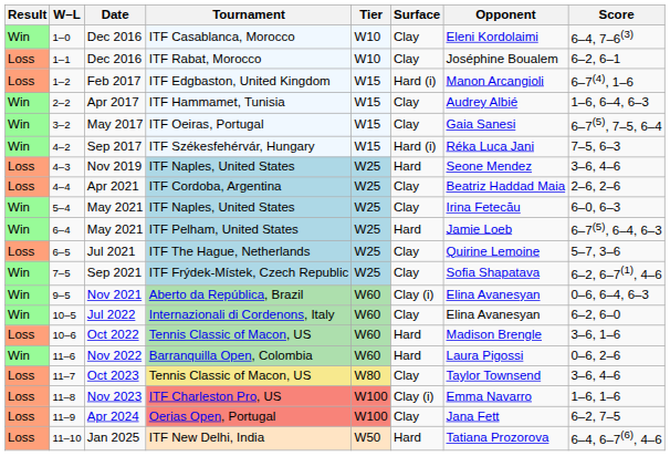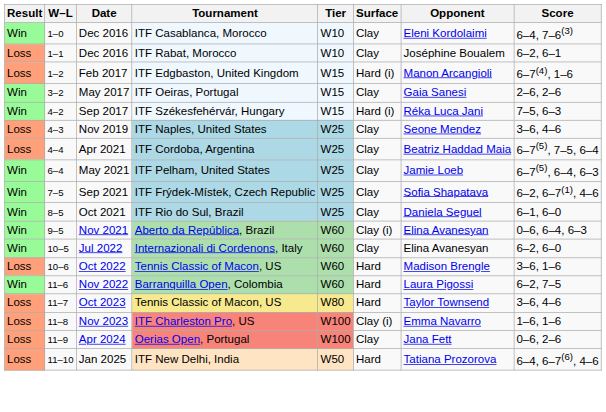- row: Win | 2–2 | Apr 2017 | ITF Hammamet, Tunisia | W15 | Clay | Audrey Albié | 1–6, 6–4, 6–3
May 2017 | Score: 6–7(5), 7–5, 6–4 -> 2–6, 2–6
Nov 2019 | Surface: Hard -> Clay
Apr 2021 | Score: 2–6, 2–6 -> 6–7(5), 7–5, 6–4
- row: Win | 5–4 | May 2021 | ITF Naples, United States | W25 | Clay | Irina Fetecău | 6–0, 6–3
May 2021 / ITF Pelham, United States | Surface: Hard -> Clay
- row: Loss | 6–5 | Jul 2021 | ITF The Hague, Netherlands | W25 | Clay | Quirine Lemoine | 5–7, 3–6
+ row: Win | 8–5 | Oct 2021 | ITF Rio do Sul, Brazil | W25 | Clay | Daniela Seguel | 6–1, 6–0
Nov 2022 | Score: 0–6, 2–6 -> 6–2, 7–5
Oct 2023 | Surface: Clay -> Hard
Apr 2024 | Score: 6–2, 7–5 -> 0–6, 2–6
